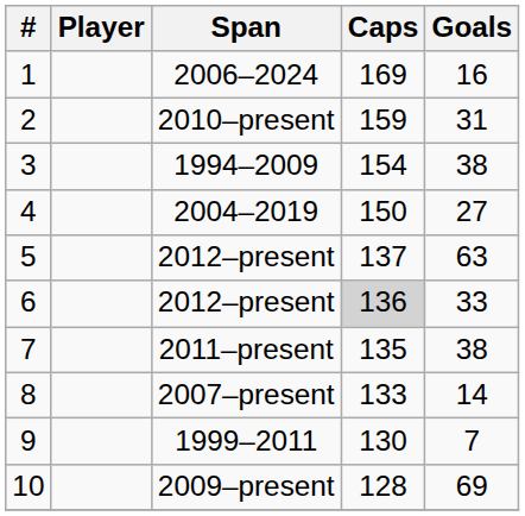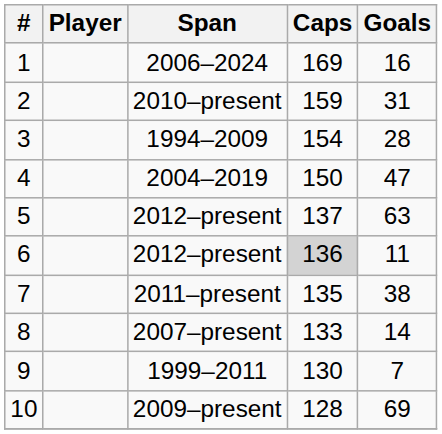1994–2009 | Goals: 38 -> 28
2004–2019 | Goals: 27 -> 47
6 / 2012–present | Goals: 33 -> 11
